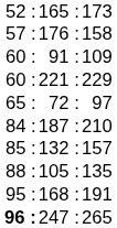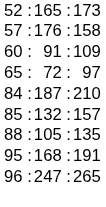- row: 60 : | 221 : | 229
247 : | column 1: bold -> normal
